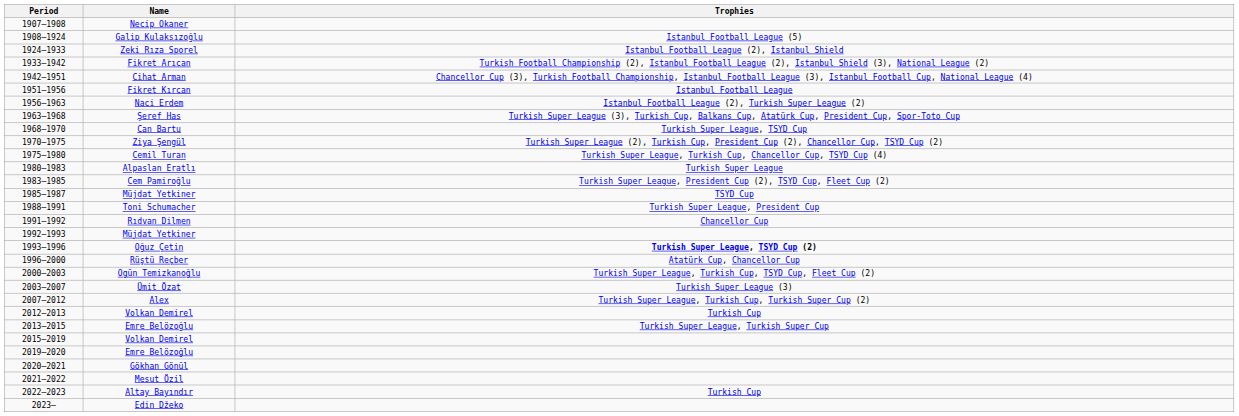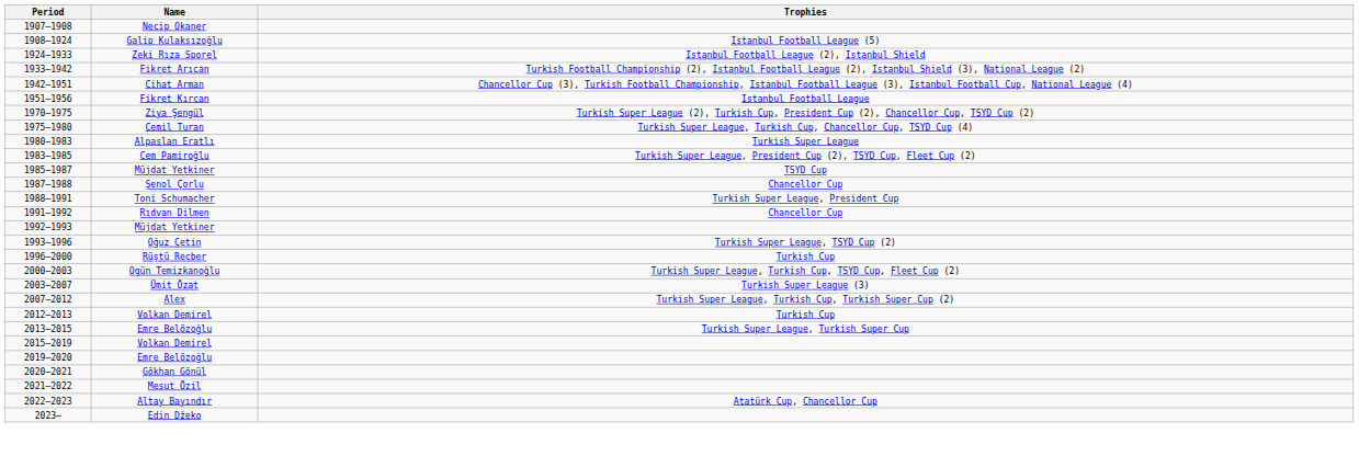- row: 1956–1963 | Naci Erdem | Istanbul Football League (2), Turkish Super League (2)
- row: 1963–1968 | Şeref Has | Turkish Super League (3), Turkish Cup, Balkans Cup, Atatürk Cup, President Cup, Spor-Toto Cup
- row: 1968–1970 | Can Bartu | Turkish Super League, TSYD Cup
+ row: 1987–1988 | Şenol Çorlu | Chancellor Cup
Oğuz Çetin | Trophies: bold -> normal
Rüştü Reçber | Trophies: Atatürk Cup, Chancellor Cup -> Turkish Cup
Altay Bayındır | Trophies: Turkish Cup -> Atatürk Cup, Chancellor Cup
